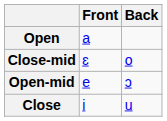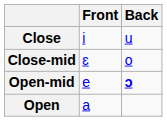rows swapped: Close <-> Open
Open-mid | Back: normal -> bold
